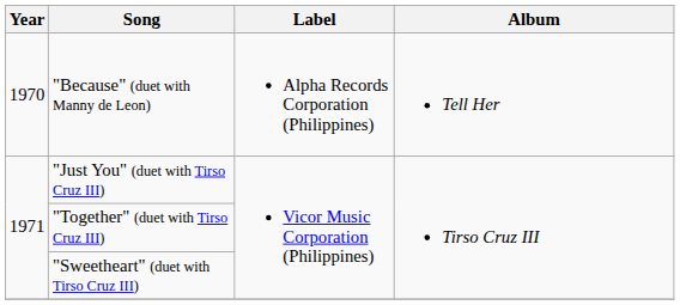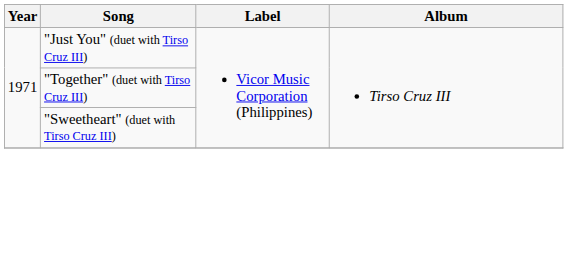- row: 1970 | "Because" (duet with Manny de Leon) | Alpha Records Corporation (Philippines) | Tell Her
